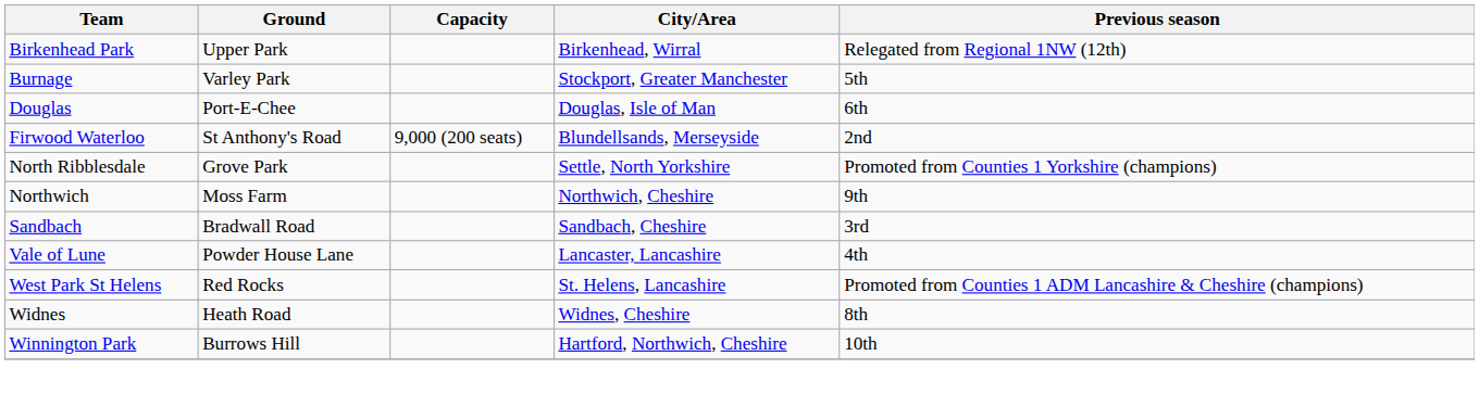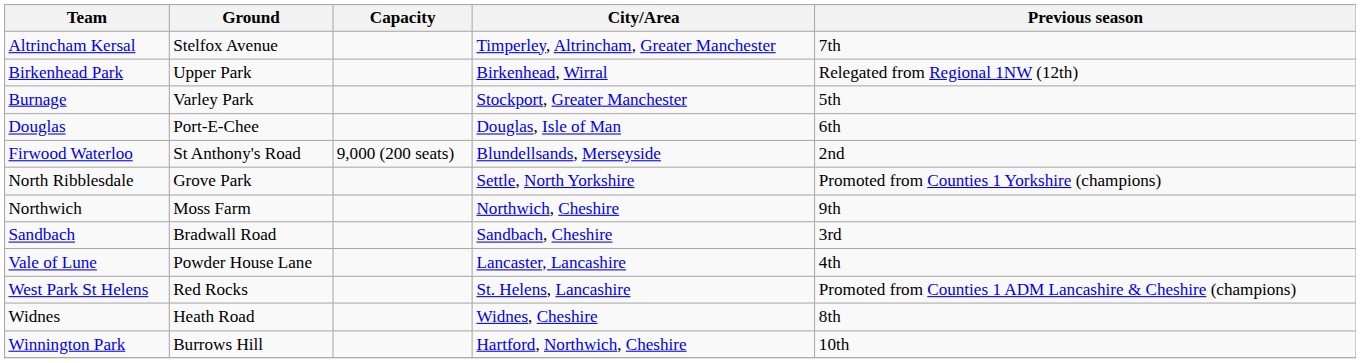+ row: Altrincham Kersal | Stelfox Avenue | Timperley, Altrincham, Greater Manchester | 7th
